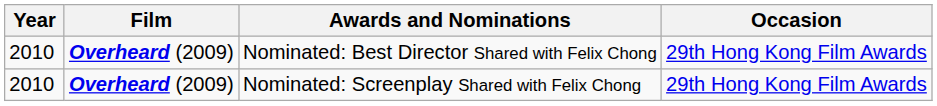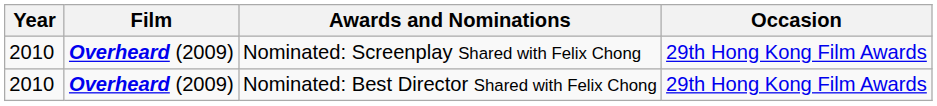rows swapped: Nominated: Best Director Shared with Felix Chong <-> Nominated: Screenplay Shared with Felix Chong
